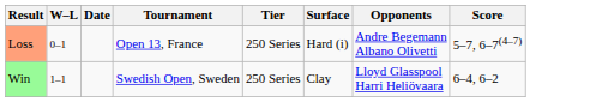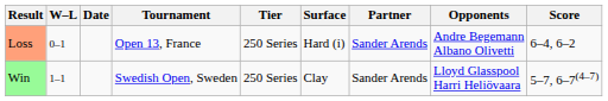+ column: Partner | Sander Arends | Sander Arends
Loss | Score: 5–7, 6–7(4–7) -> 6–4, 6–2
Win | Score: 6–4, 6–2 -> 5–7, 6–7(4–7)
